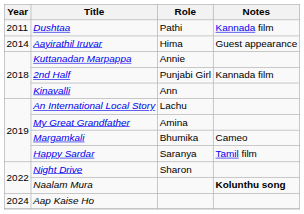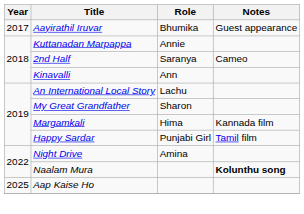- row: 2011 | Dushtaa | Pathi | Kannada film
Aayirathil Iruvar | Year: 2014 -> 2017
Aayirathil Iruvar | Role: Hima -> Bhumika
2nd Half | Role: Punjabi Girl -> Saranya
2nd Half | Notes: Kannada film -> Cameo
My Great Grandfather | Role: Amina -> Sharon
Margamkali | Role: Bhumika -> Hima
Margamkali | Notes: Cameo -> Kannada film
Happy Sardar | Role: Saranya -> Punjabi Girl
Night Drive | Role: Sharon -> Amina
Aap Kaise Ho | Year: 2024 -> 2025
